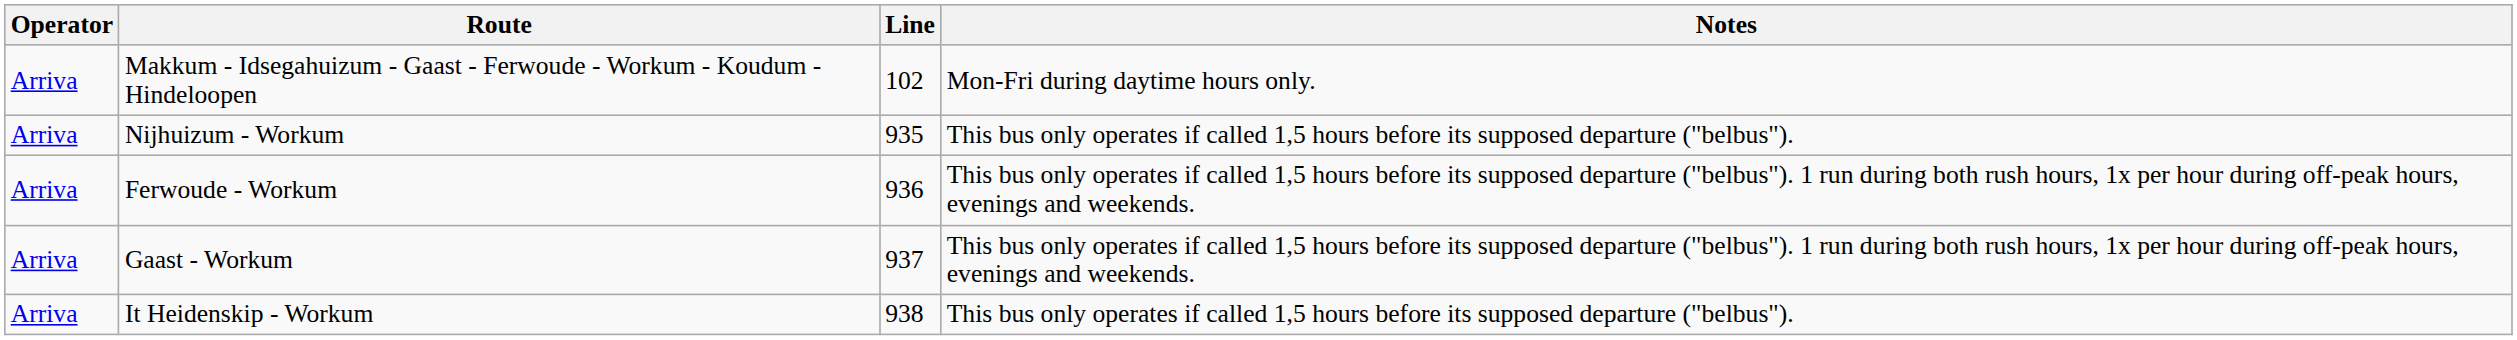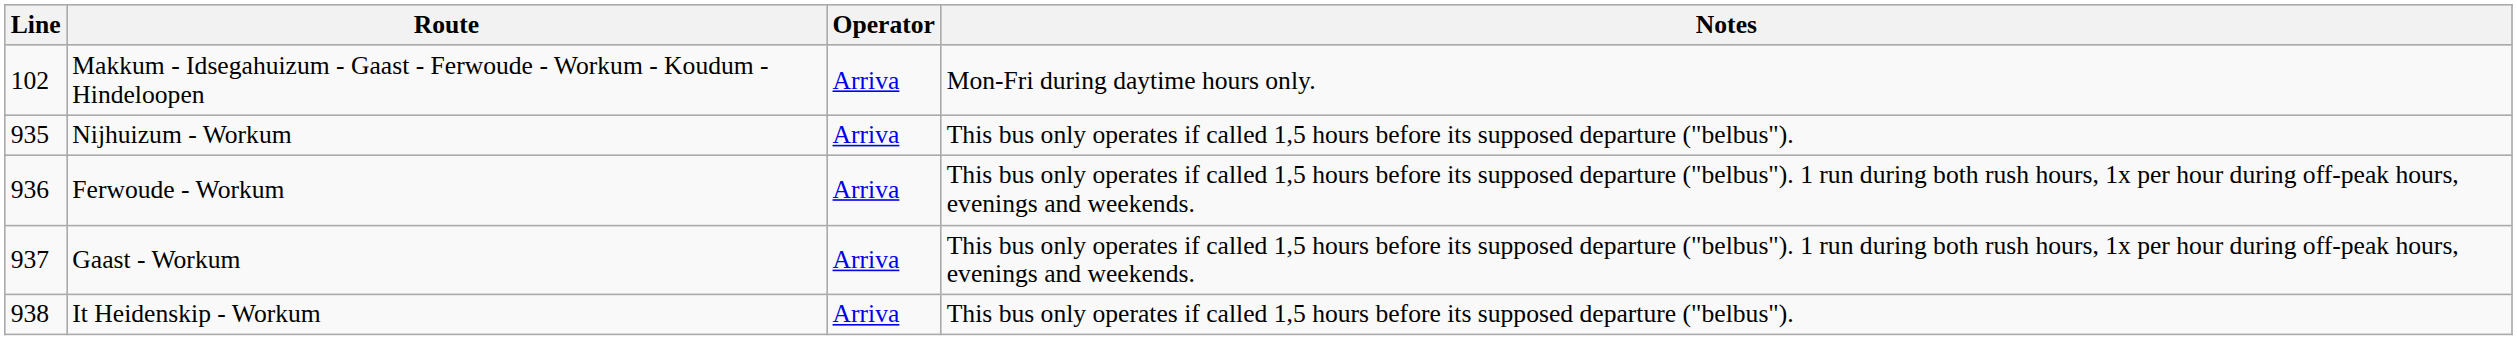columns swapped: Line <-> Operator
